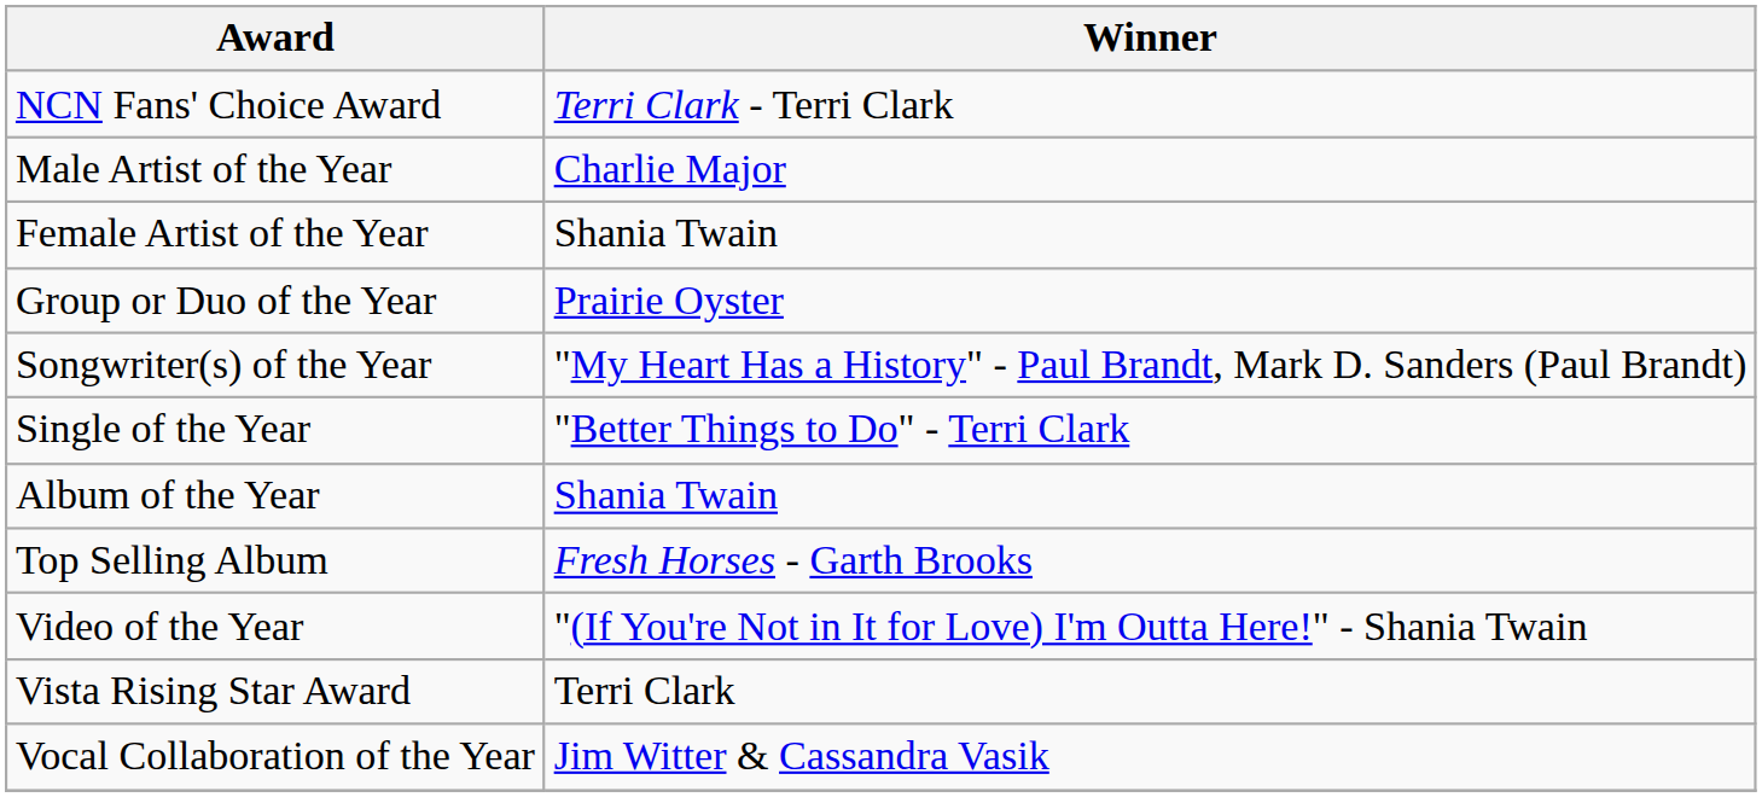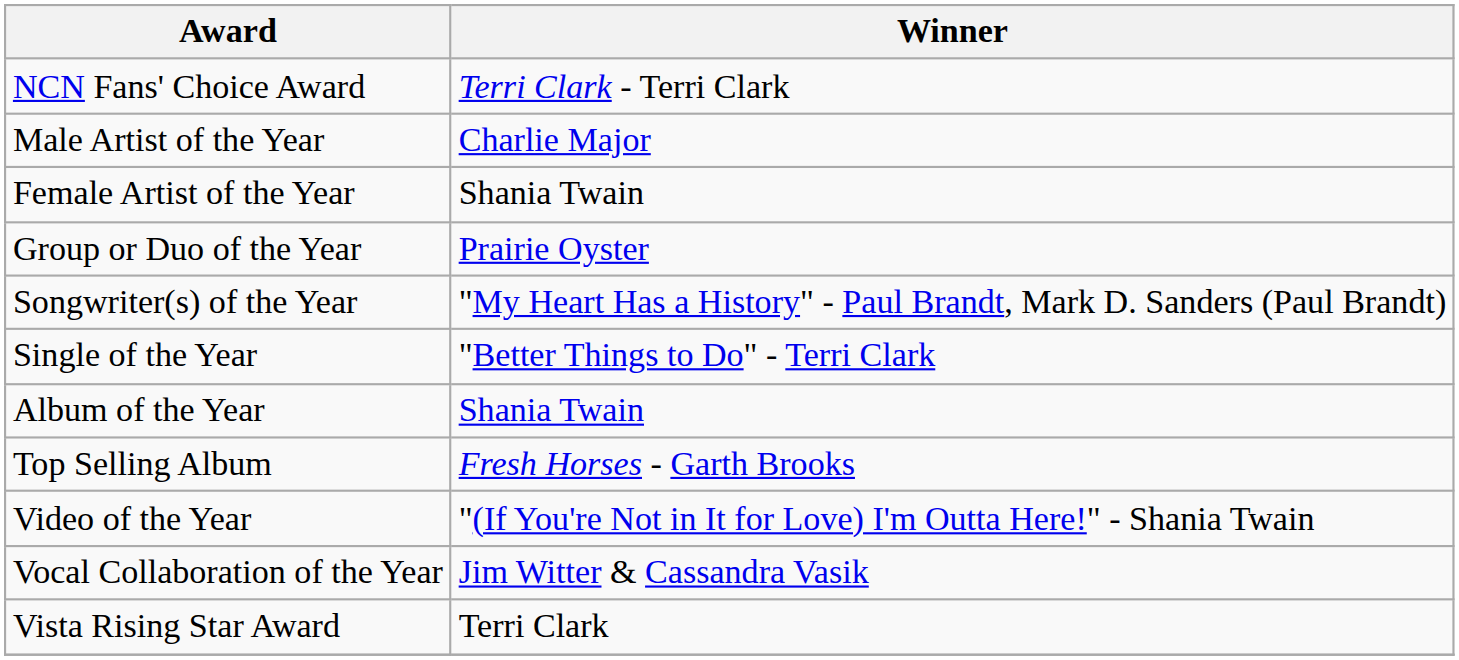rows swapped: Vista Rising Star Award <-> Vocal Collaboration of the Year
